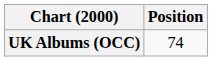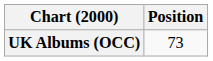UK Albums (OCC) | Position: 74 -> 73
